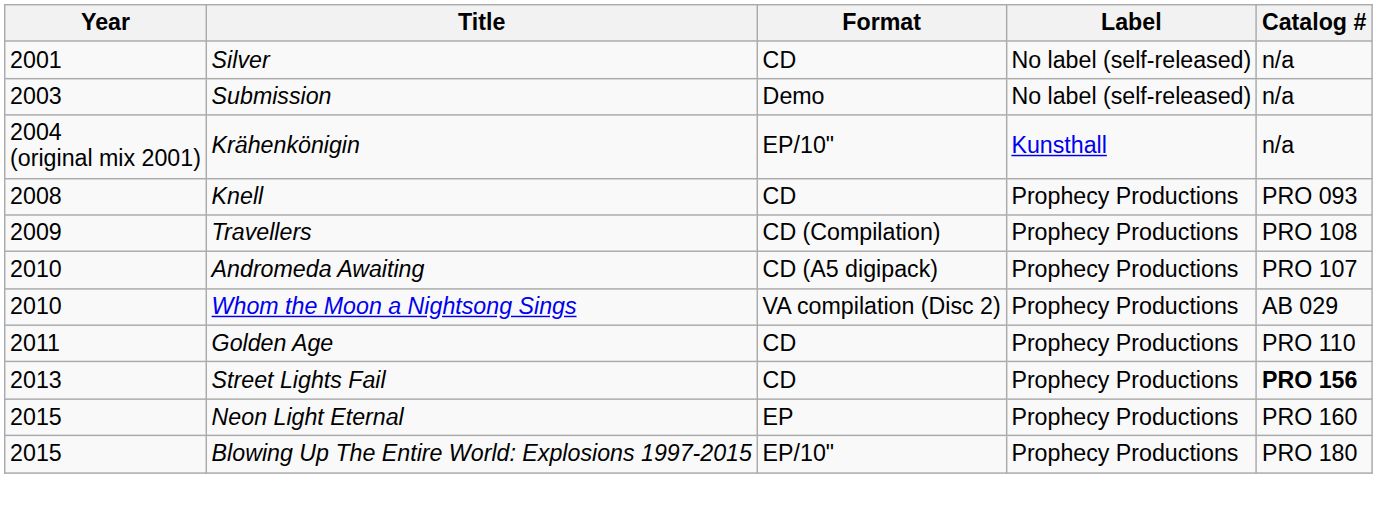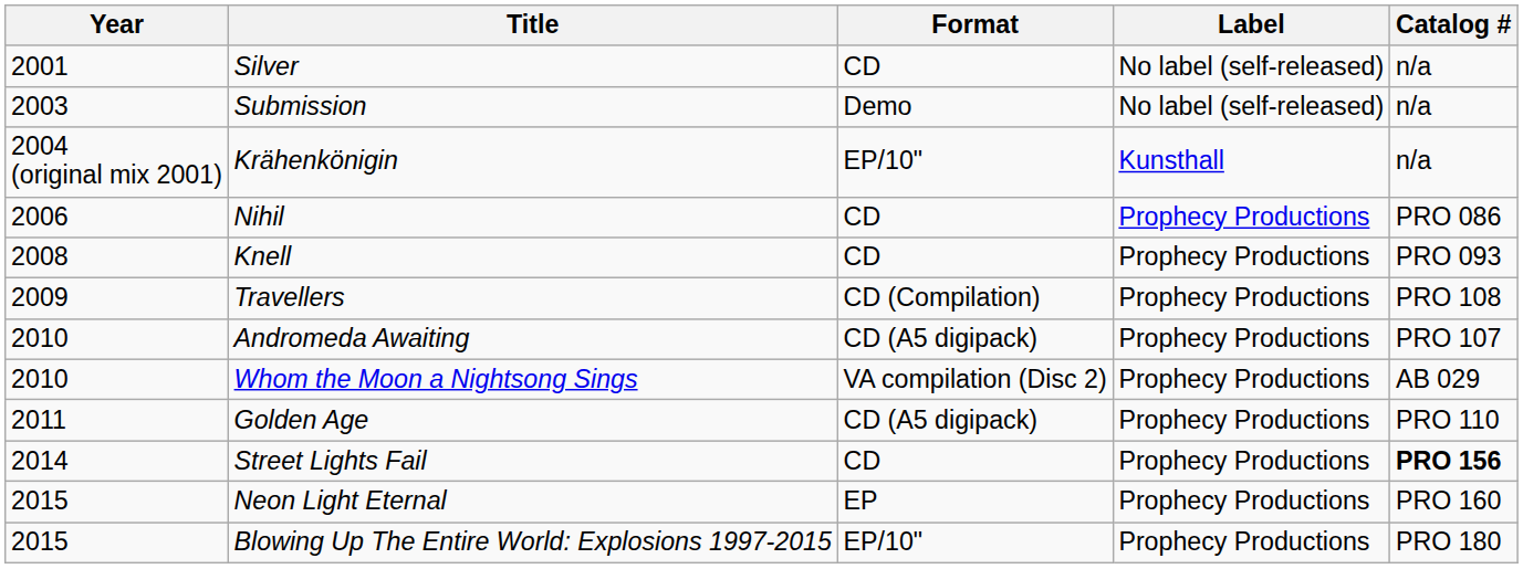+ row: 2006 | Nihil | CD | Prophecy Productions | PRO 086
Golden Age | Format: CD -> CD (A5 digipack)
Street Lights Fail | Year: 2013 -> 2014
